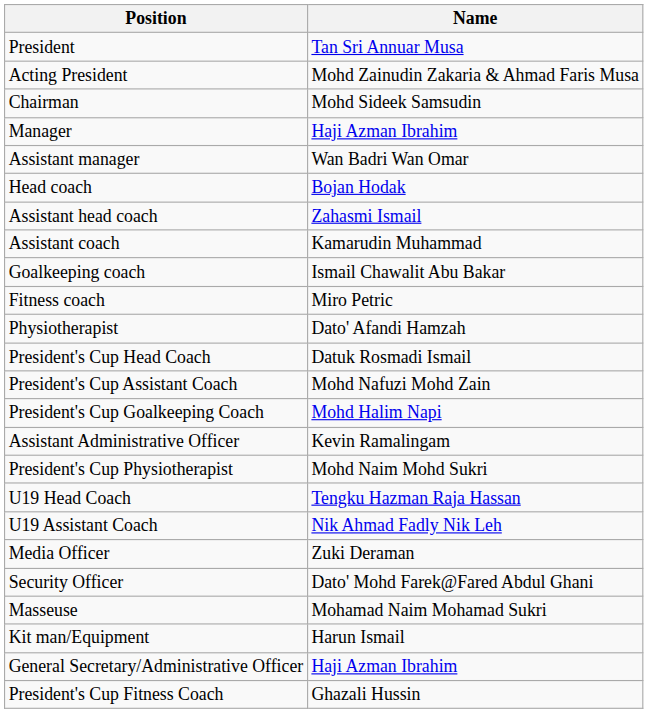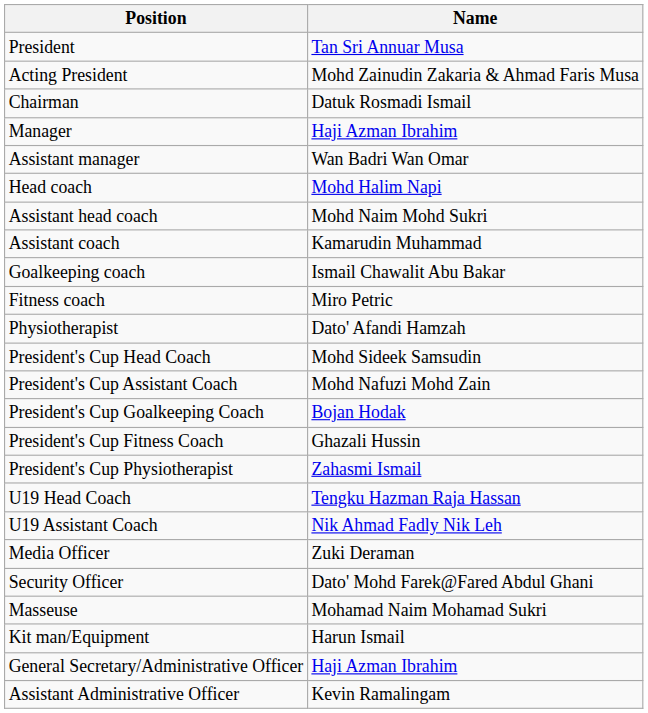Chairman | Name: Mohd Sideek Samsudin -> Datuk Rosmadi Ismail
Head coach | Name: Bojan Hodak -> Mohd Halim Napi
Assistant head coach | Name: Zahasmi Ismail -> Mohd Naim Mohd Sukri
President's Cup Head Coach | Name: Datuk Rosmadi Ismail -> Mohd Sideek Samsudin
President's Cup Goalkeeping Coach | Name: Mohd Halim Napi -> Bojan Hodak
rows swapped: President's Cup Fitness Coach <-> Assistant Administrative Officer
President's Cup Physiotherapist | Name: Mohd Naim Mohd Sukri -> Zahasmi Ismail
